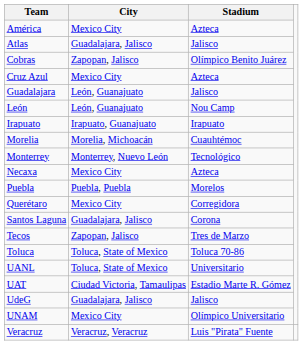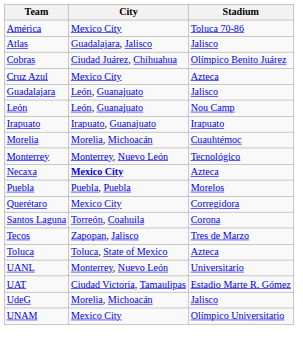América | Stadium: Azteca -> Toluca 70-86
Cobras | City: Zapopan, Jalisco -> Ciudad Juárez, Chihuahua
Necaxa | City: normal -> bold
Santos Laguna | City: Guadalajara, Jalisco -> Torreón, Coahuila
Toluca | Stadium: Toluca 70-86 -> Azteca
UANL | City: Toluca, State of Mexico -> Monterrey, Nuevo León
UdeG | City: Guadalajara, Jalisco -> Morelia, Michoacán
- row: Veracruz | Veracruz, Veracruz | Luis "Pirata" Fuente
